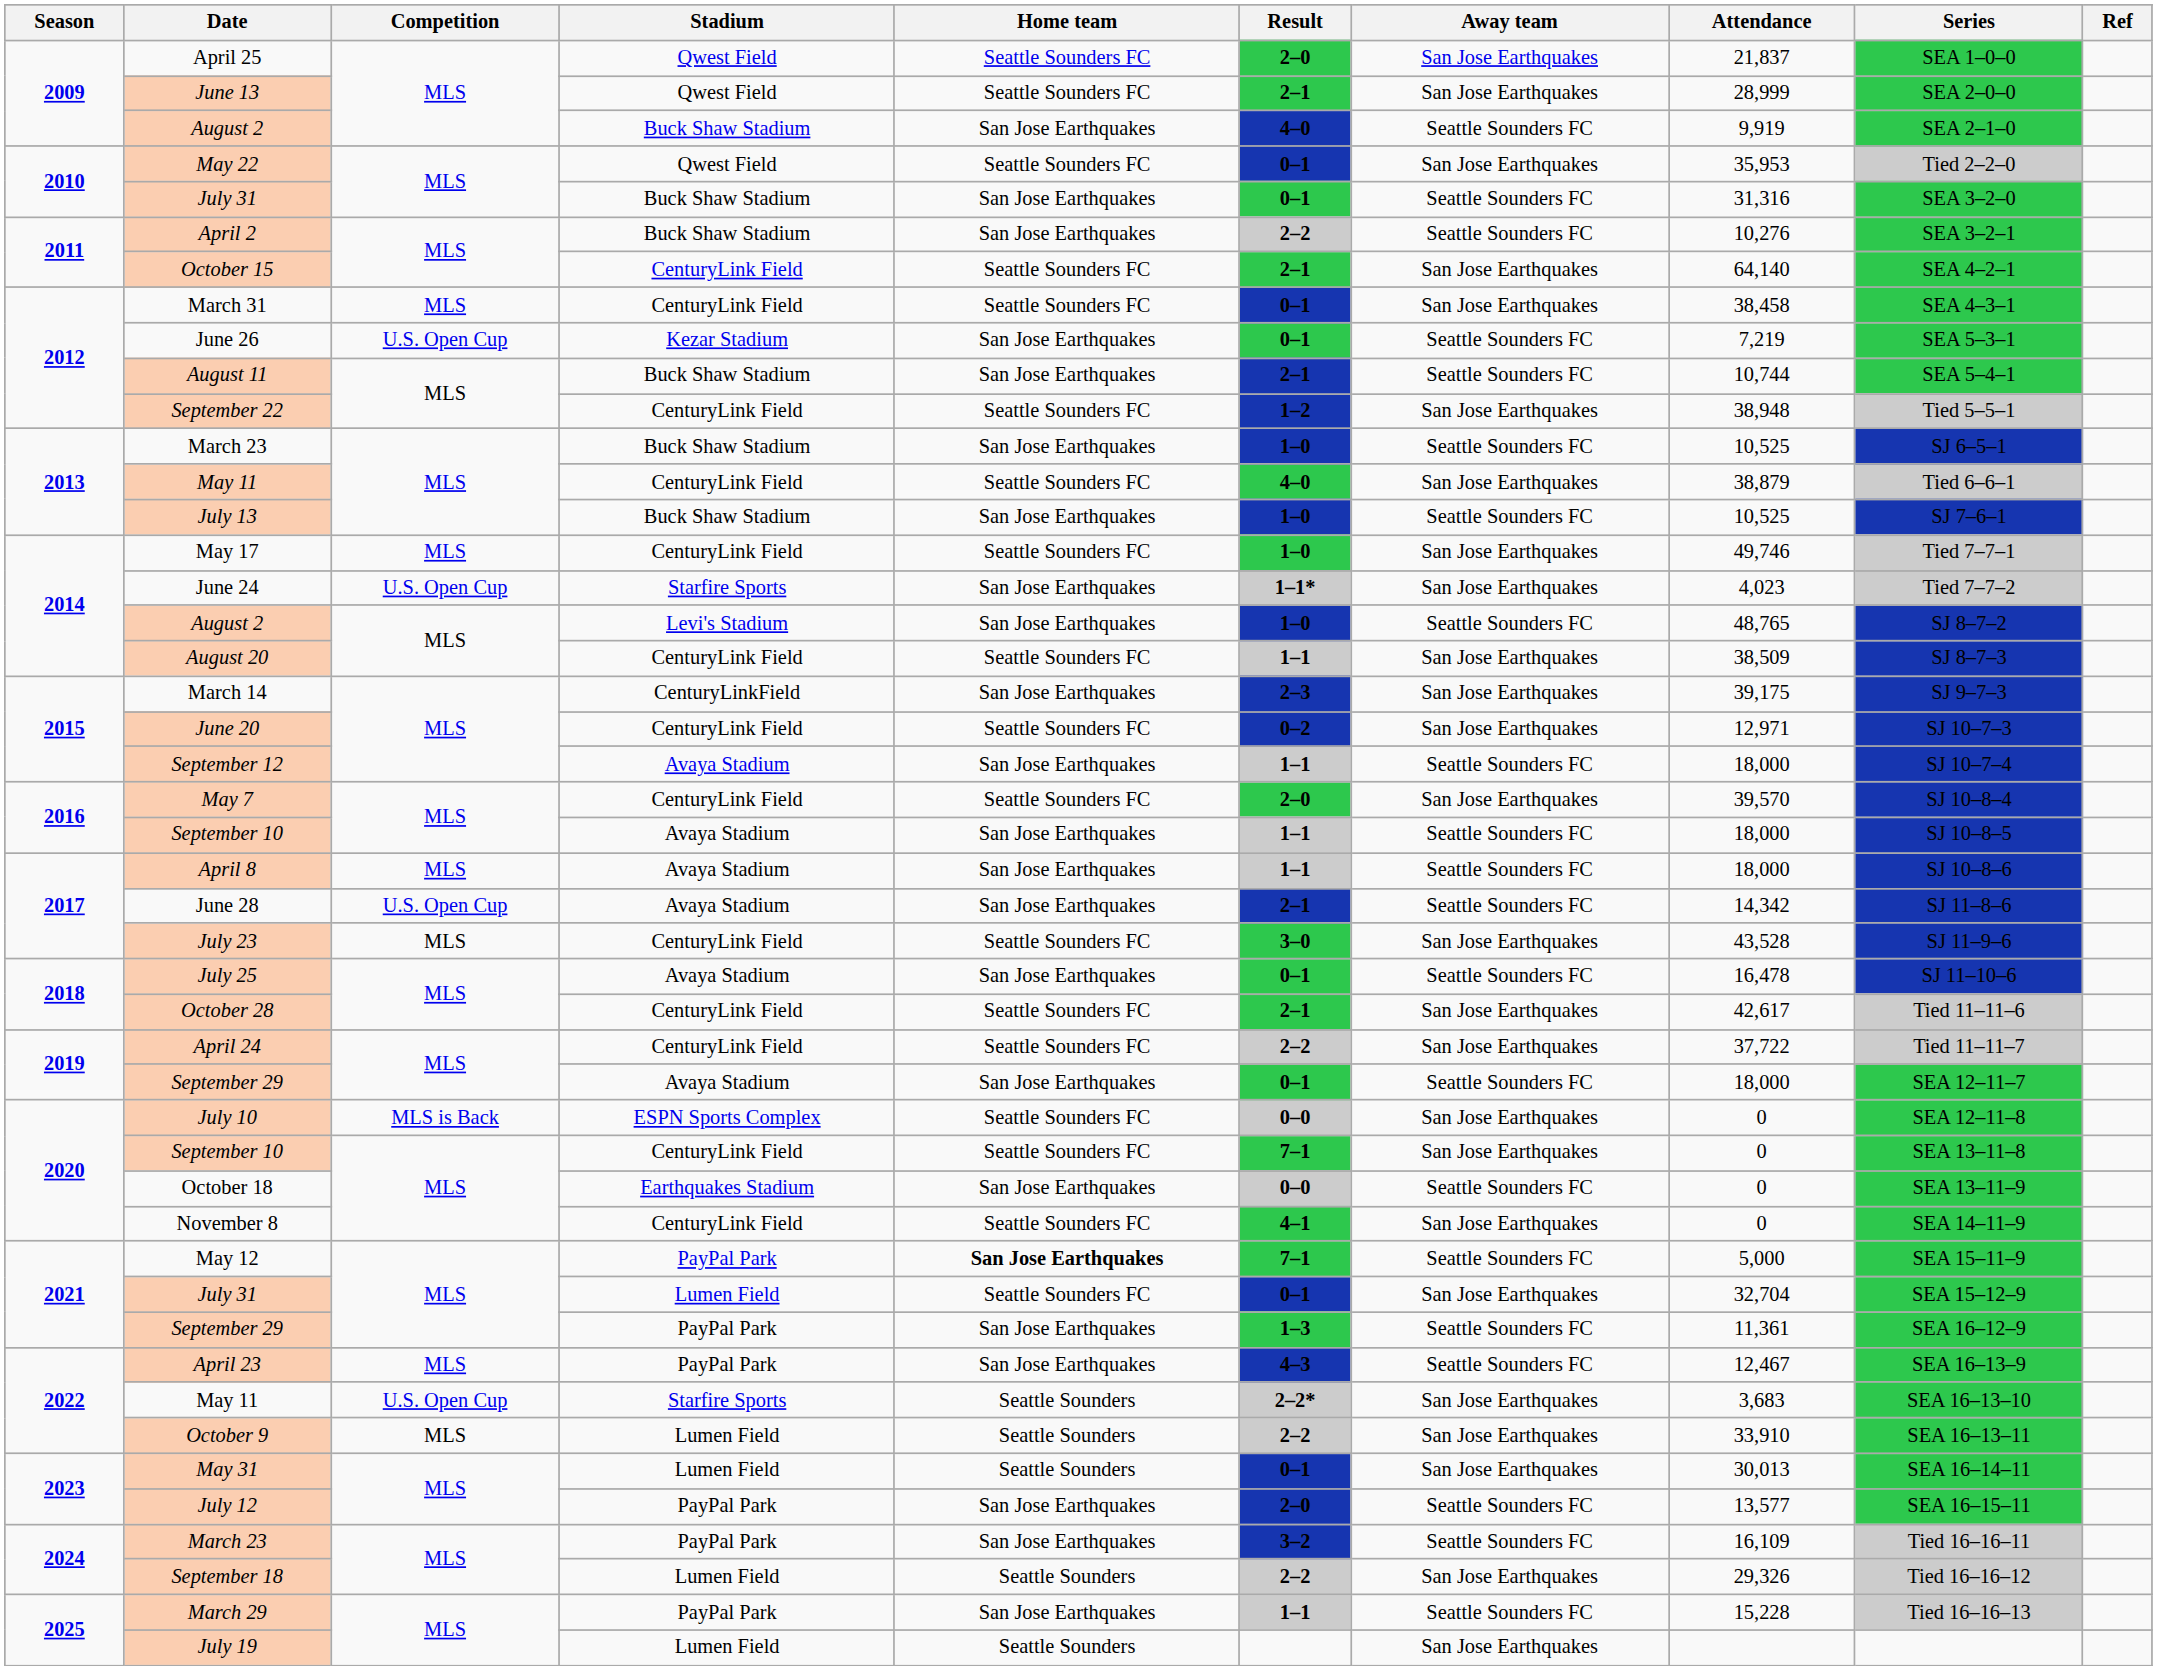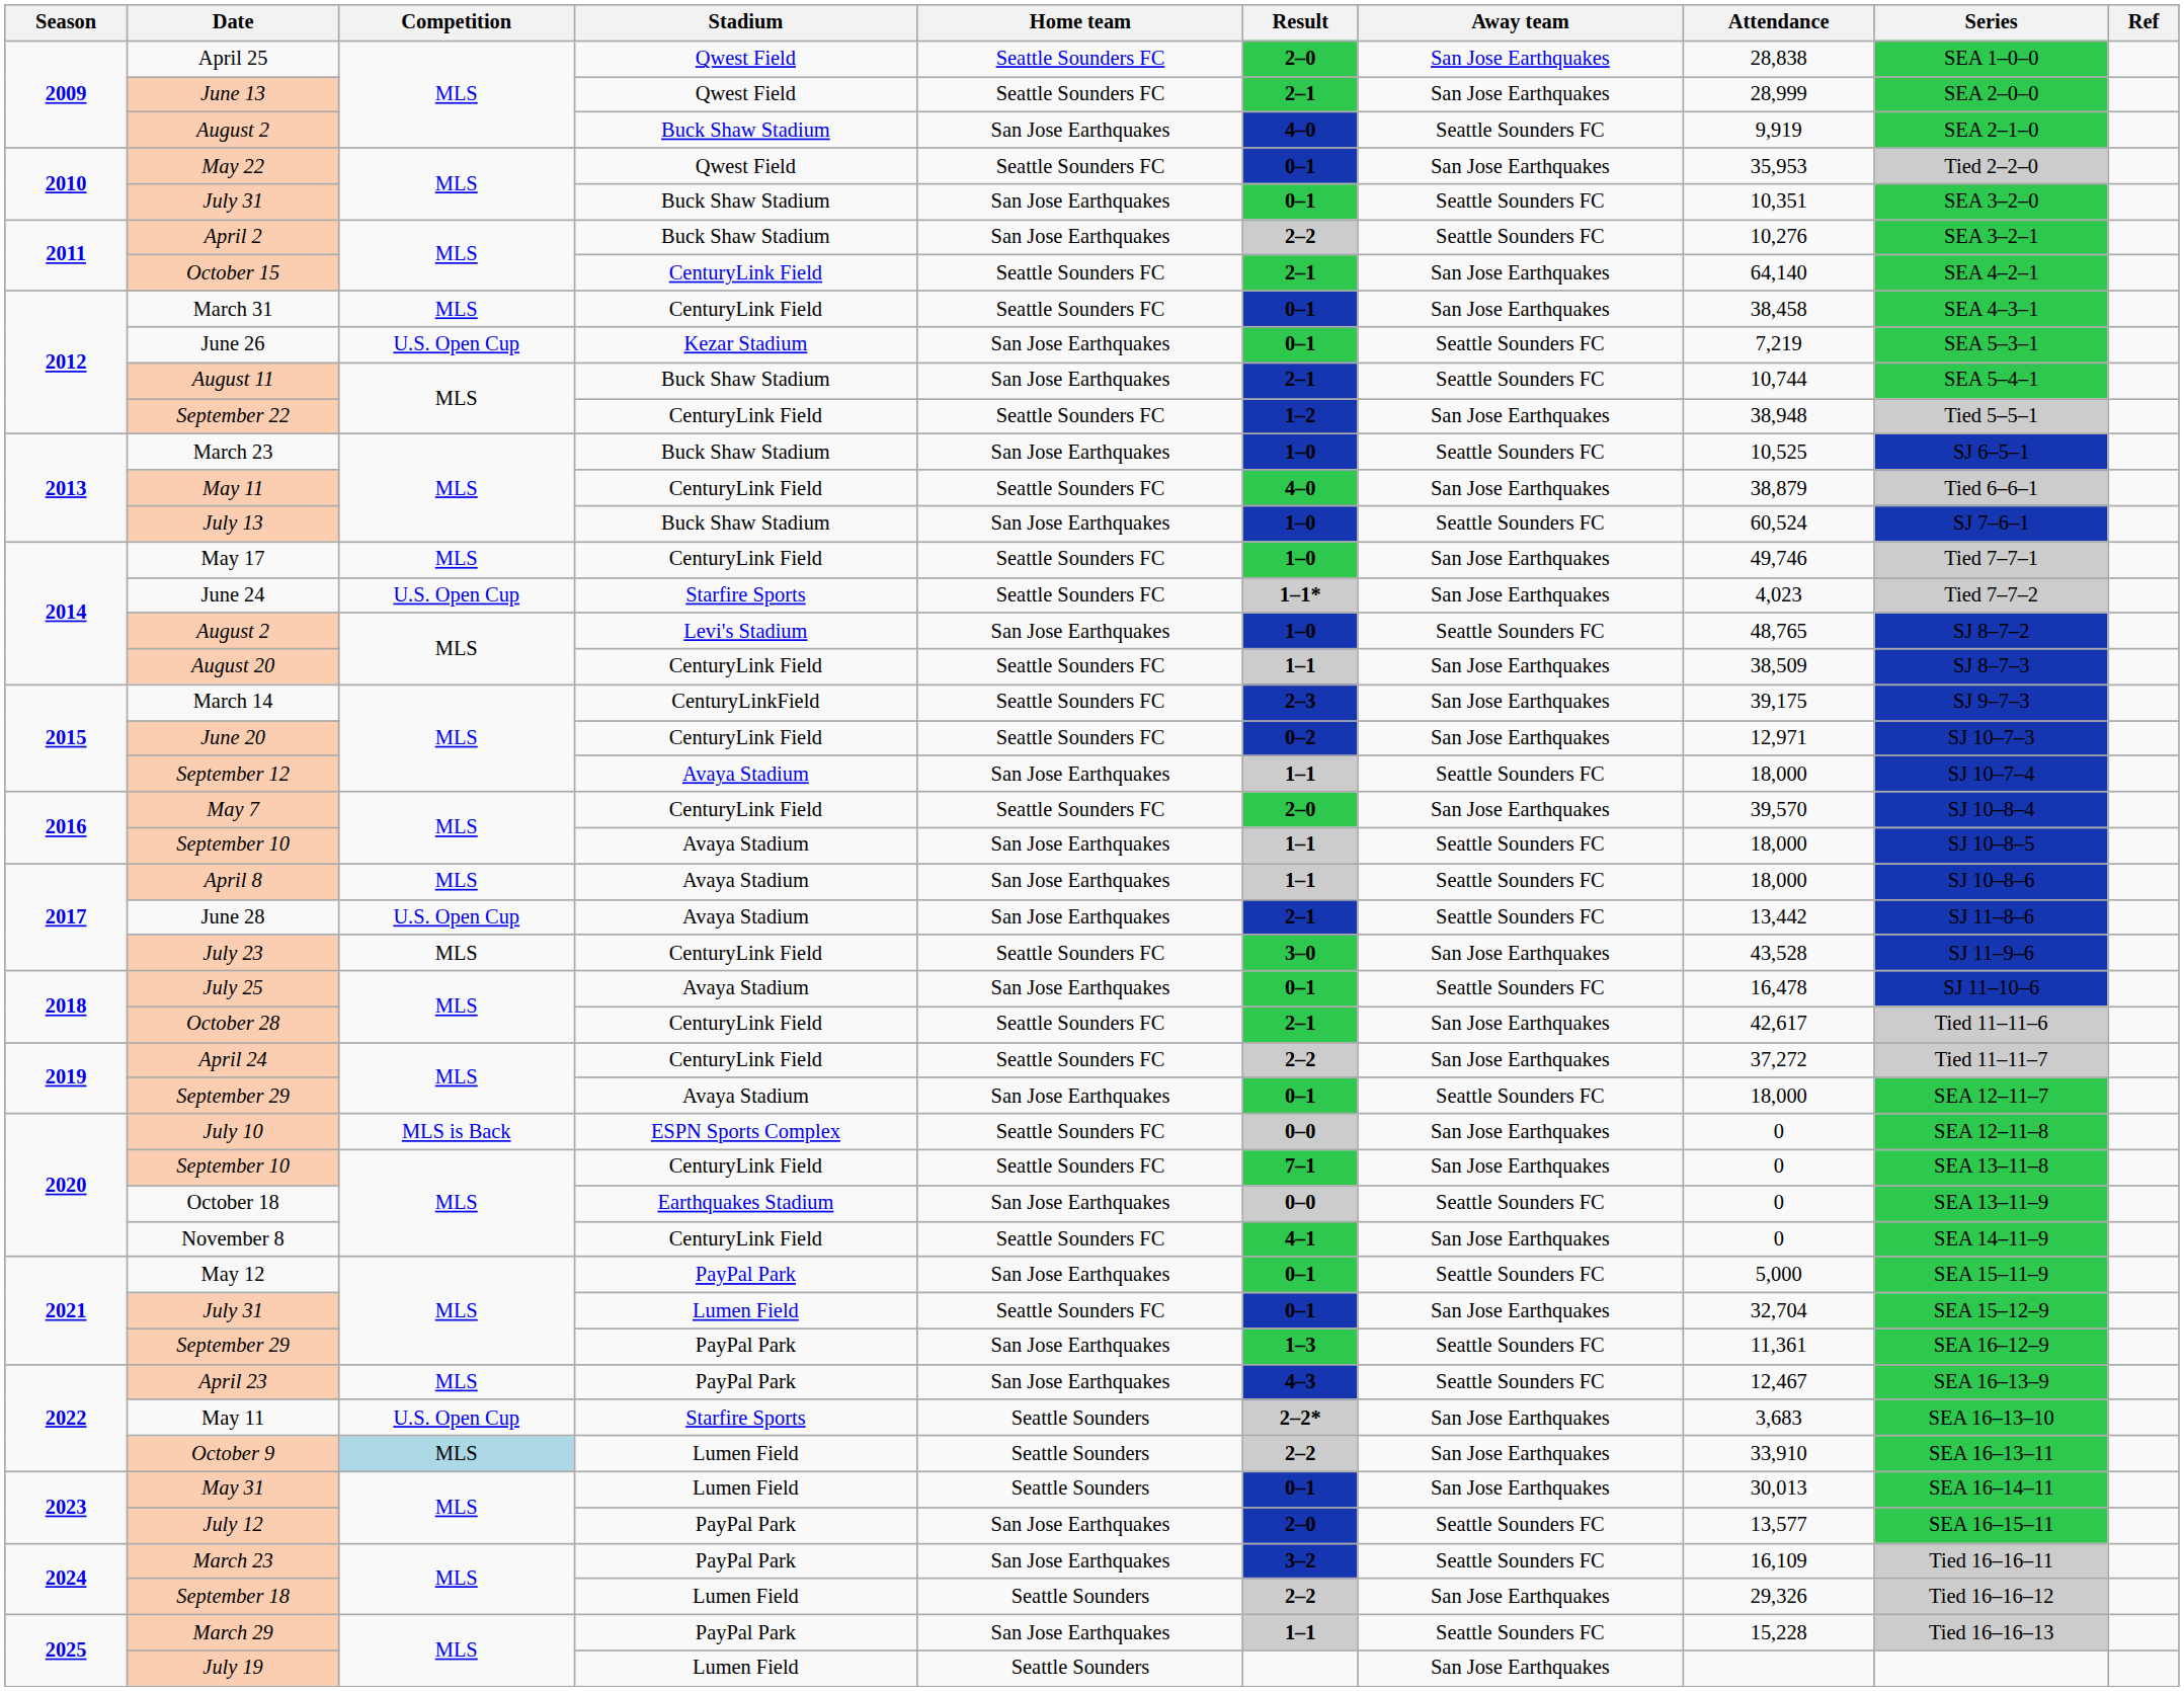April 25 | Attendance: 21,837 -> 28,838
2010 / July 31 | Attendance: 31,316 -> 10,351
July 13 | Attendance: 10,525 -> 60,524
June 24 | Home team: San Jose Earthquakes -> Seattle Sounders FC
March 14 | Home team: San Jose Earthquakes -> Seattle Sounders FC
June 28 | Attendance: 14,342 -> 13,442
April 24 | Attendance: 37,722 -> 37,272
May 12 | Home team: bold -> normal
May 12 | Result: 7–1 -> 0–1
October 9 | Competition: no background -> lightblue background
